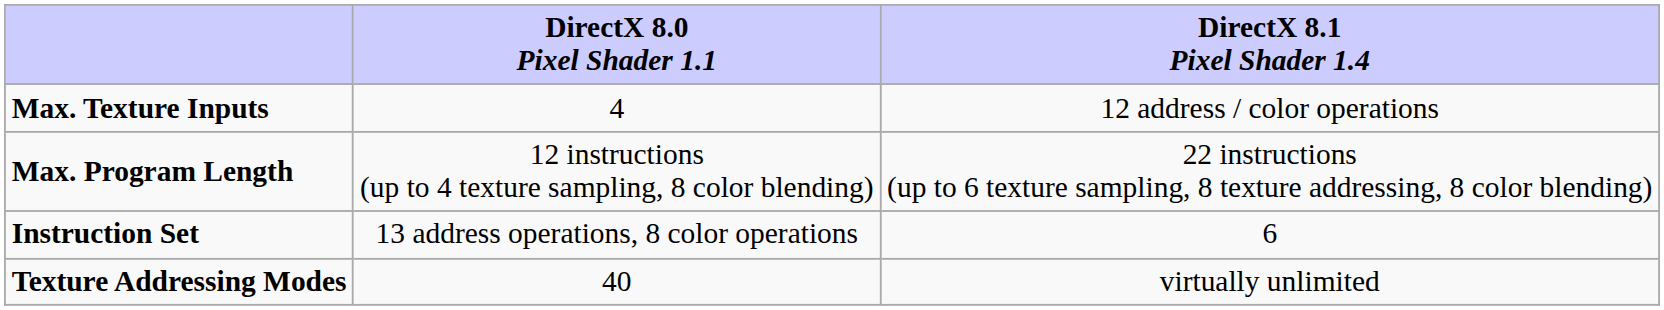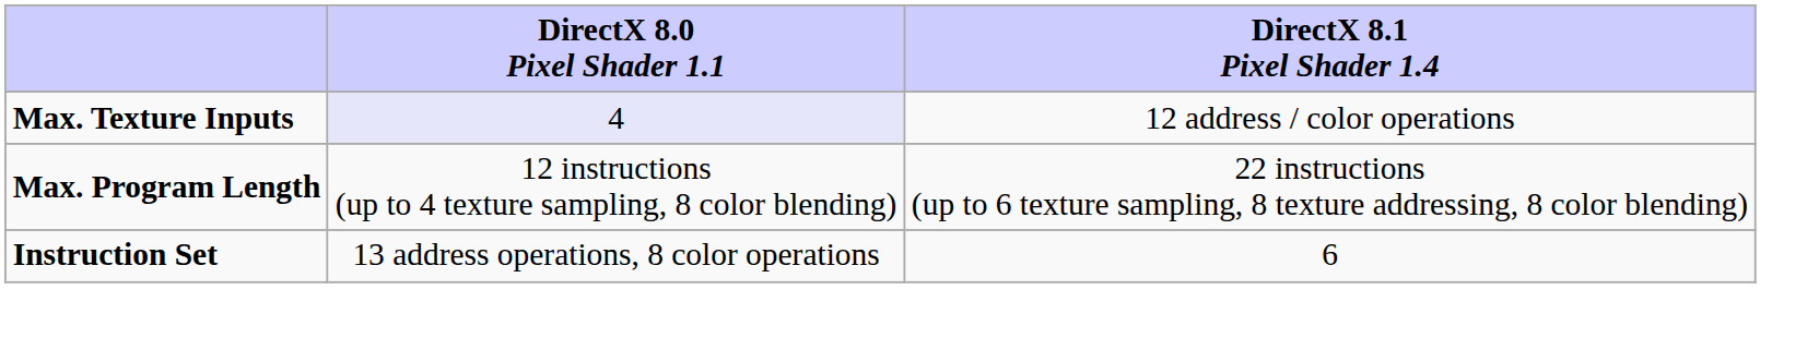Max. Texture Inputs | DirectX 8.0 Pixel Shader 1.1: no background -> lavender background
- row: Texture Addressing Modes | 40 | virtually unlimited
